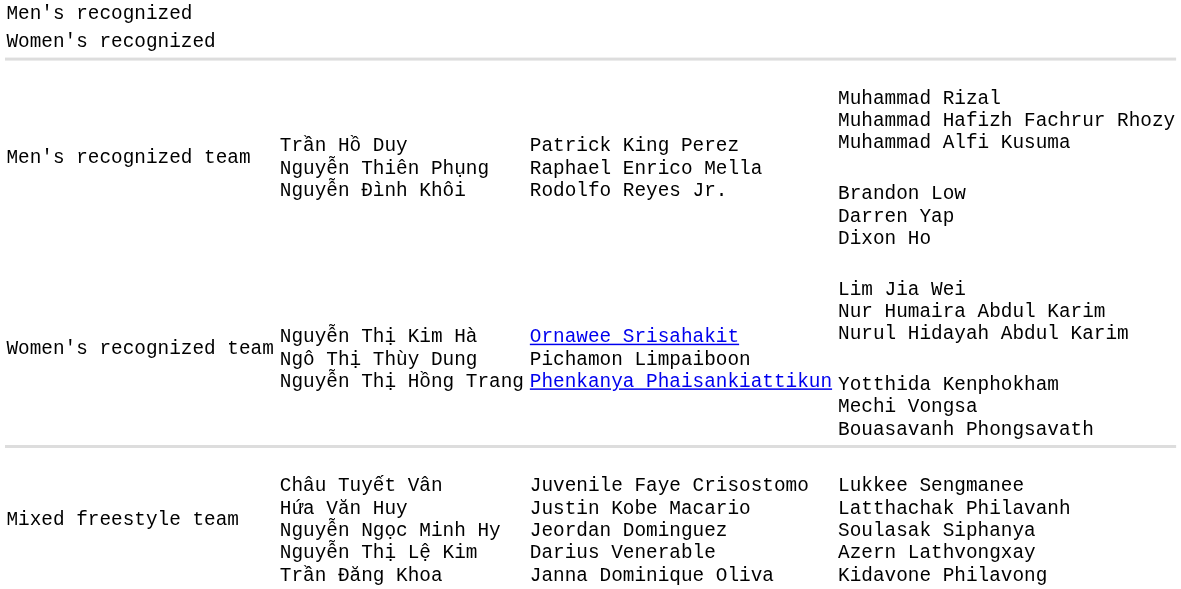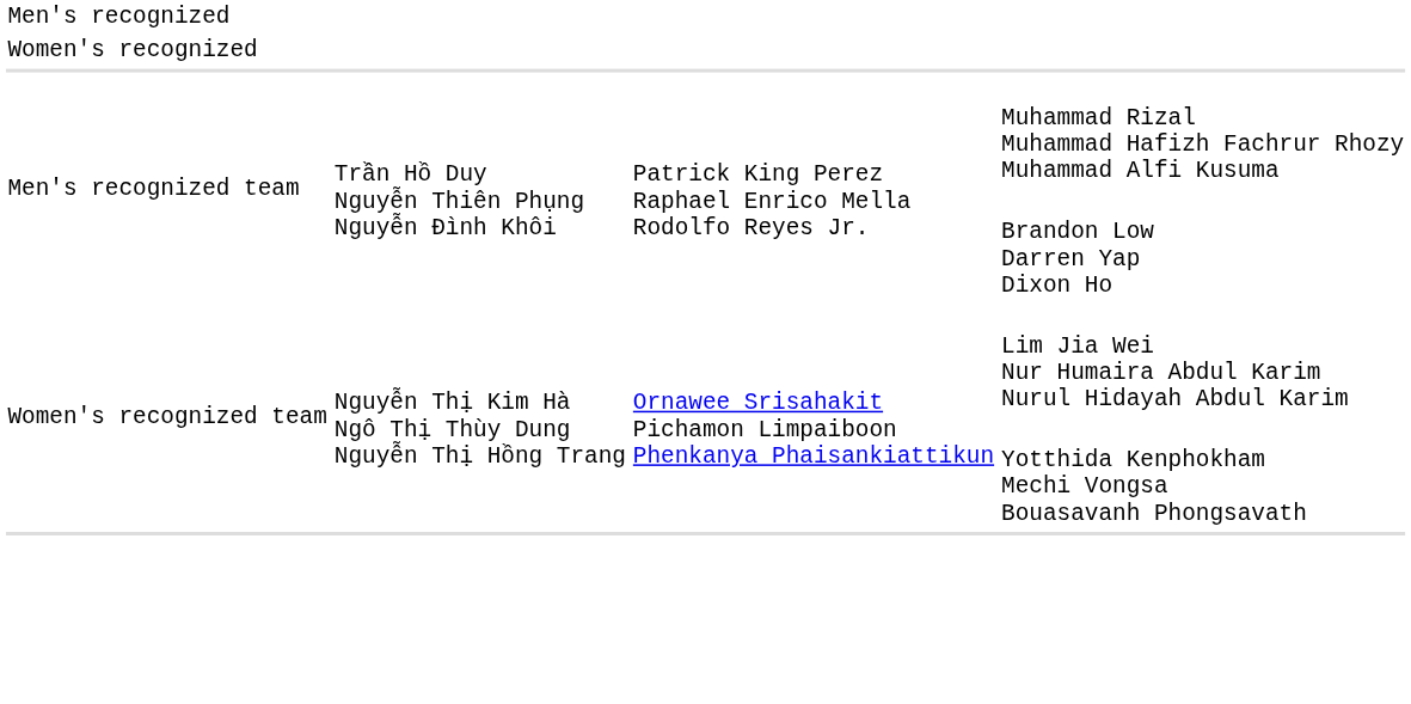- row: Mixed freestyle team | Châu Tuyết Vân Hứa Văn Huy Nguyễn Ngọc Minh Hy Nguyễn Thị Lệ Kim Trần Đăng Khoa | Juvenile Faye Crisostomo Justin Kobe Macario Jeordan Dominguez Darius Venerable Janna Dominique Oliva | Lukkee Sengmanee Latthachak Philavanh Soulasak Siphanya Azern Lathvongxay Kidavone Philavong
